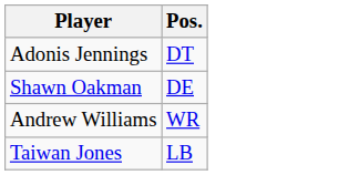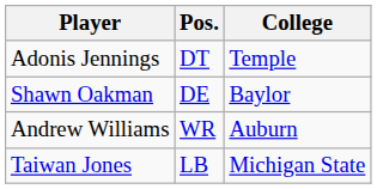+ column: College | Temple | Baylor | Auburn | Michigan State
